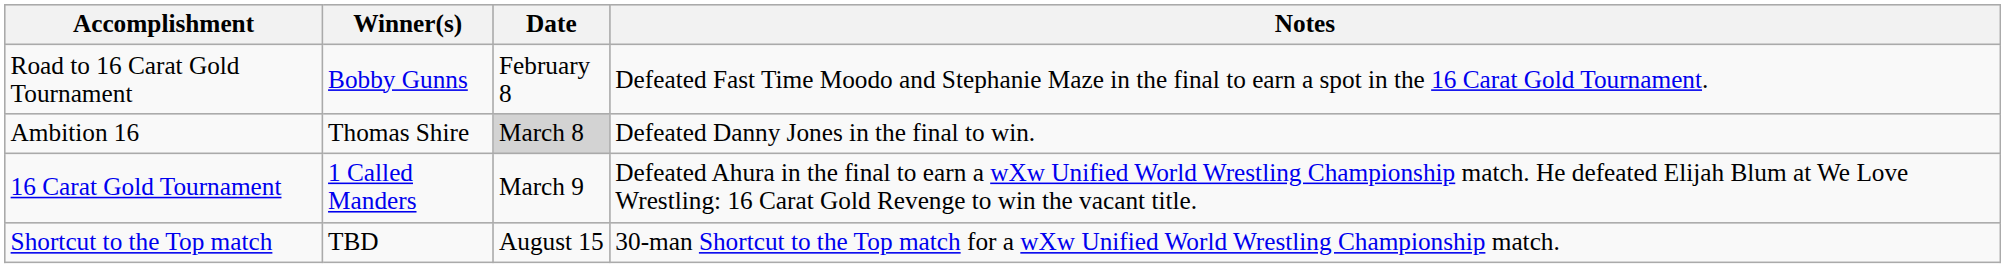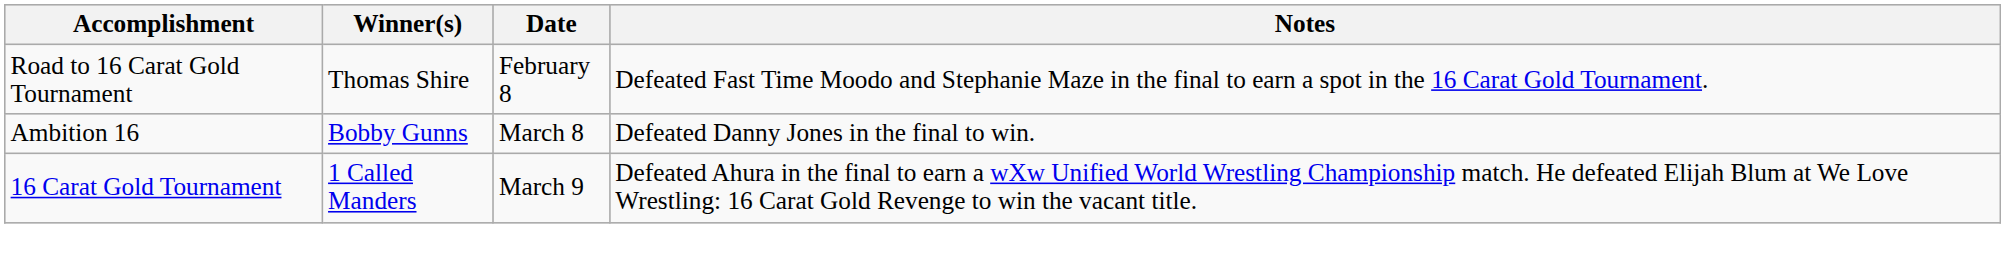Road to 16 Carat Gold Tournament | Winner(s): Bobby Gunns -> Thomas Shire
Ambition 16 | Winner(s): Thomas Shire -> Bobby Gunns
Ambition 16 | Date: lightgrey background -> no background
- row: Shortcut to the Top match | TBD | August 15 | 30-man Shortcut to the Top match for a wXw Unified World Wrestling Championship match.
